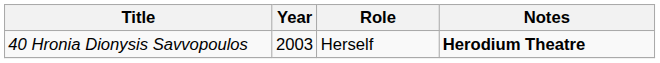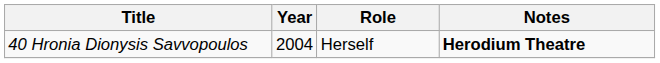40 Hronia Dionysis Savvopoulos | Year: 2003 -> 2004
